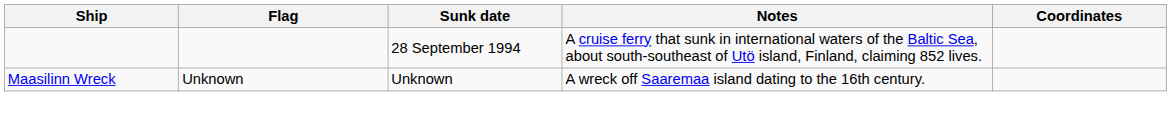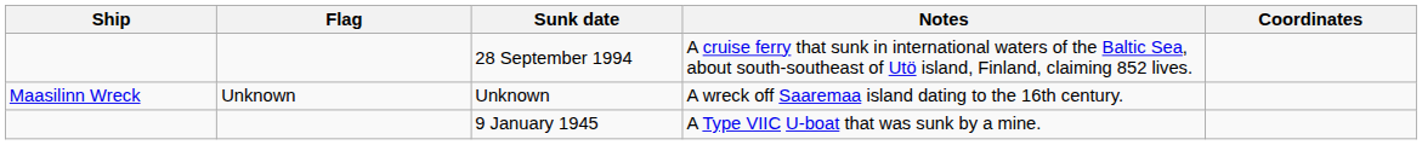+ row: 9 January 1945 | A Type VIIC U-boat that was sunk by a mine.
